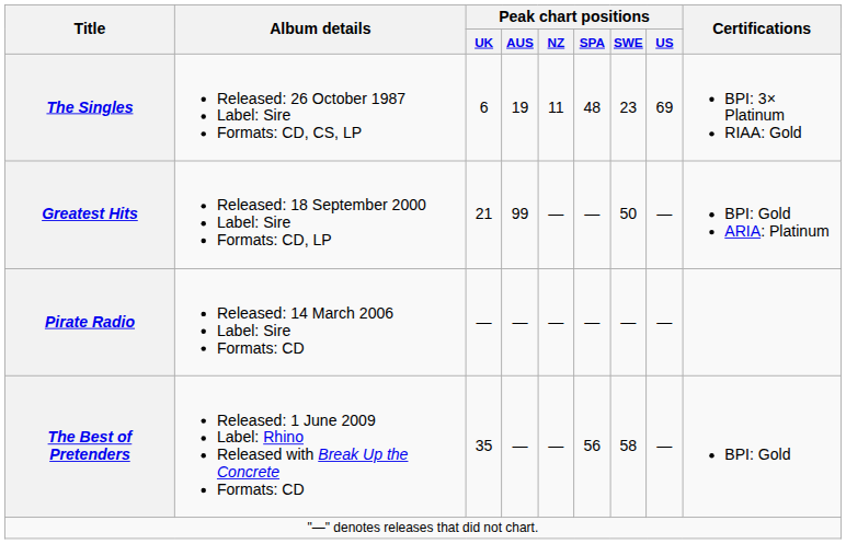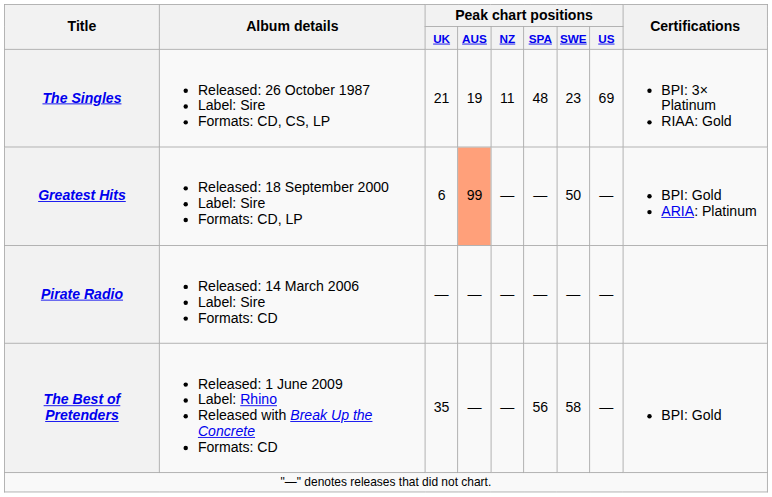The Singles | Peak chart positions / UK: 6 -> 21
Greatest Hits | Peak chart positions / UK: 21 -> 6
Greatest Hits | Peak chart positions / AUS: no background -> lightsalmon background
